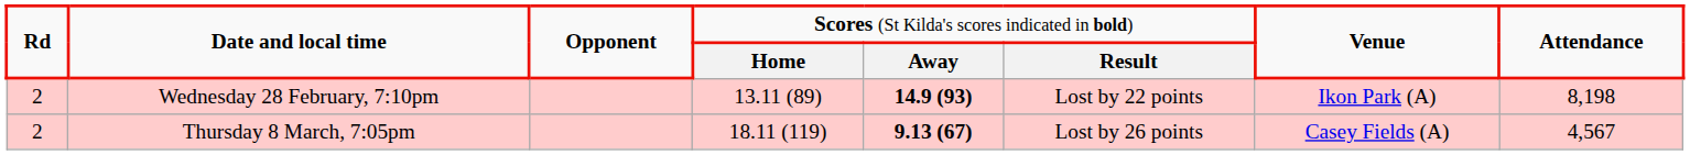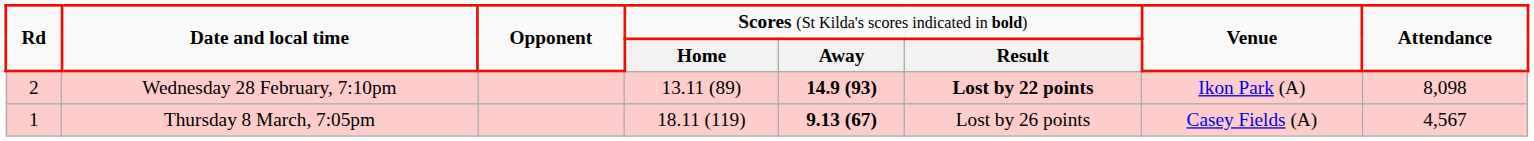Wednesday 28 February, 7:10pm | column 6: normal -> bold
Wednesday 28 February, 7:10pm | column 8: 8,198 -> 8,098
Thursday 8 March, 7:05pm | column 1: 2 -> 1
